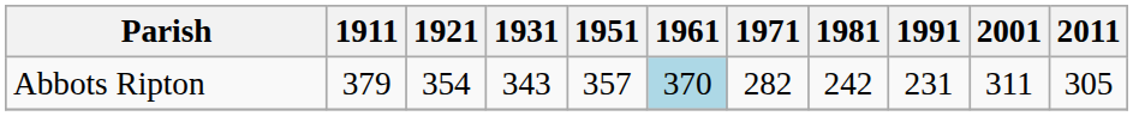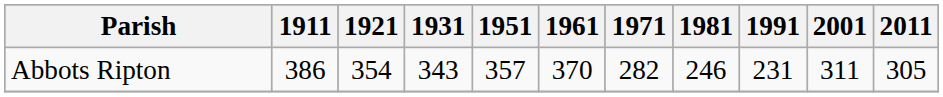Abbots Ripton | 1911: 379 -> 386
Abbots Ripton | 1961: lightblue background -> no background
Abbots Ripton | 1981: 242 -> 246
